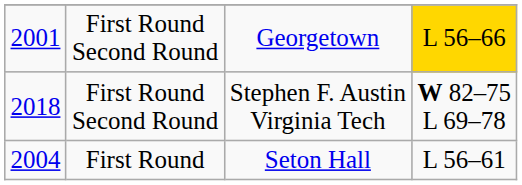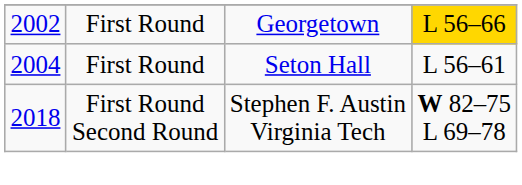Georgetown | column 1: 2001 -> 2002
Georgetown | column 2: First Round Second Round -> First Round
rows swapped: Seton Hall <-> Stephen F. Austin Virginia Tech
